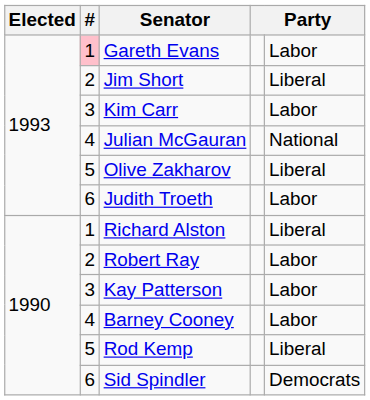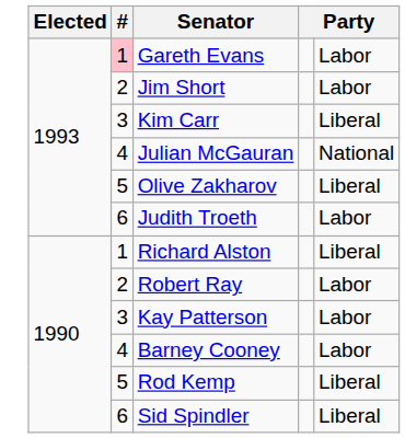Jim Short | column 5: Liberal -> Labor
Kim Carr | column 5: Labor -> Liberal
Sid Spindler | column 5: Democrats -> Liberal
